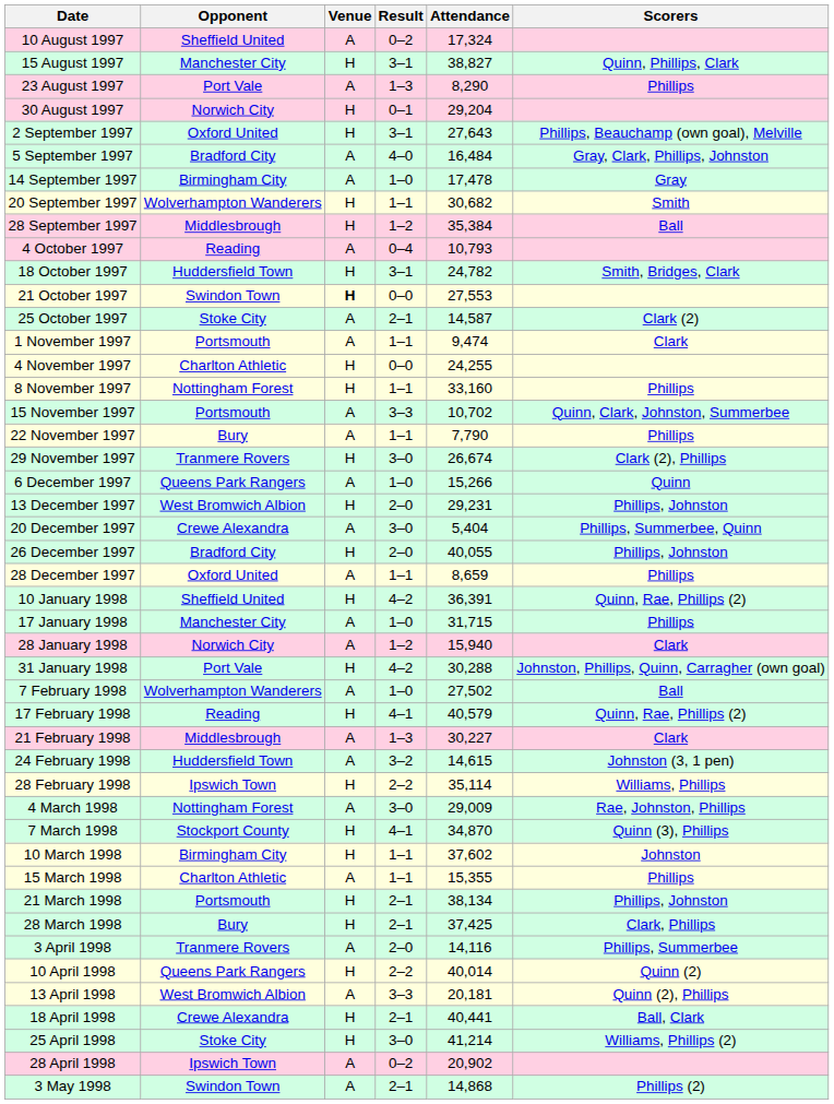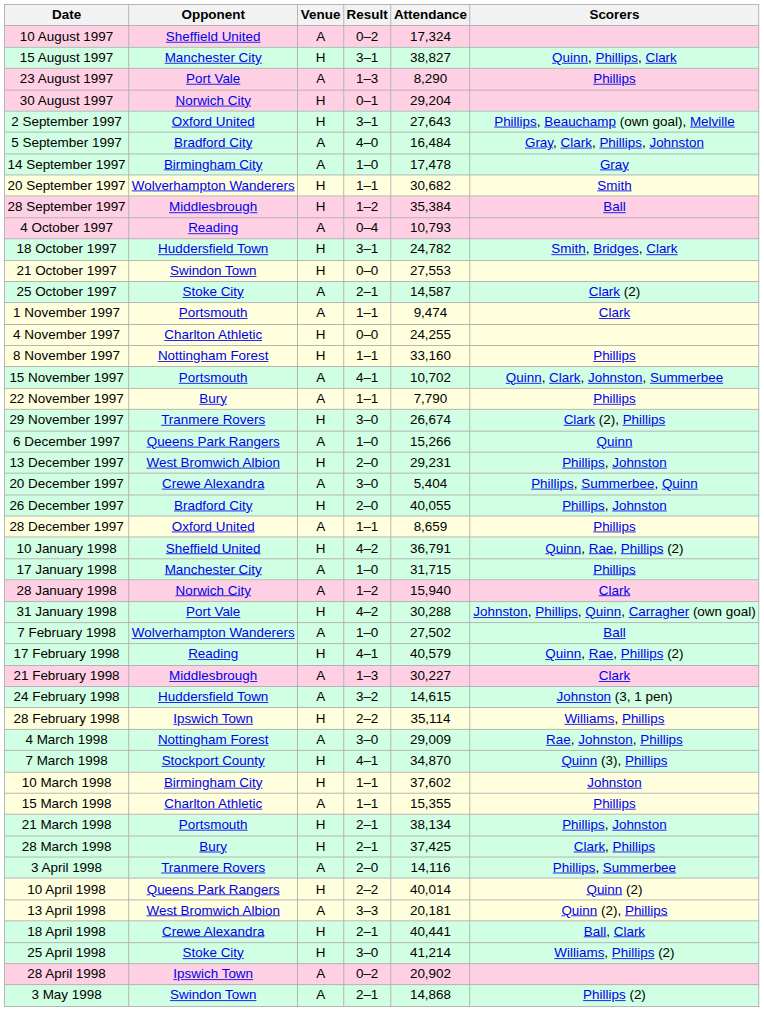21 October 1997 | Venue: bold -> normal
15 November 1997 | Result: 3–3 -> 4–1
10 January 1998 | Attendance: 36,391 -> 36,791
